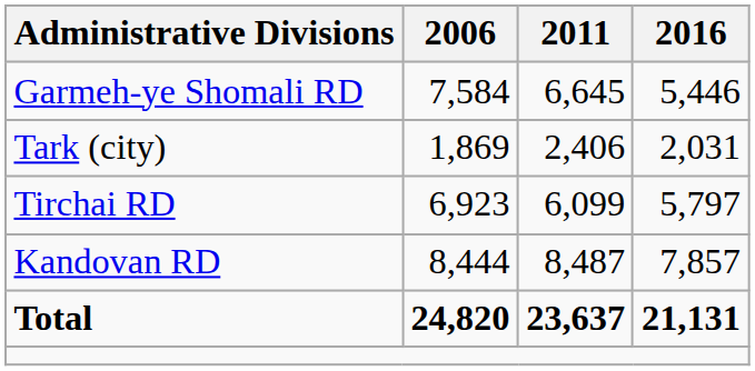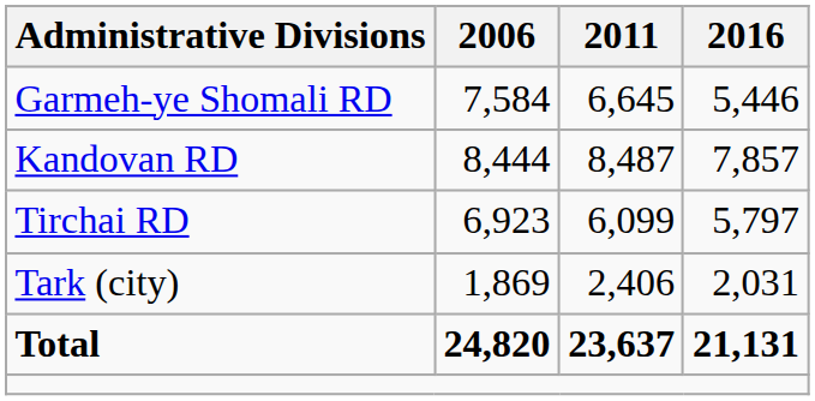rows swapped: Kandovan RD <-> Tark (city)
